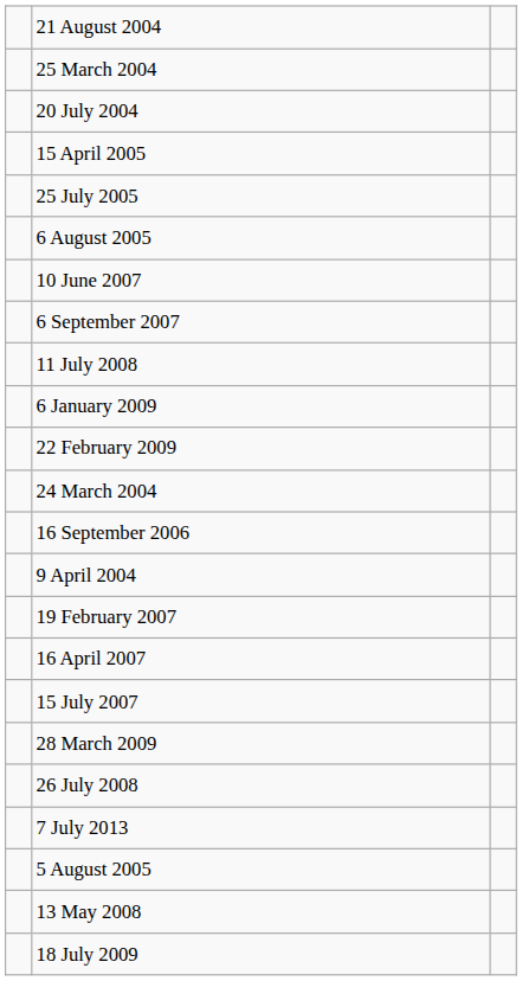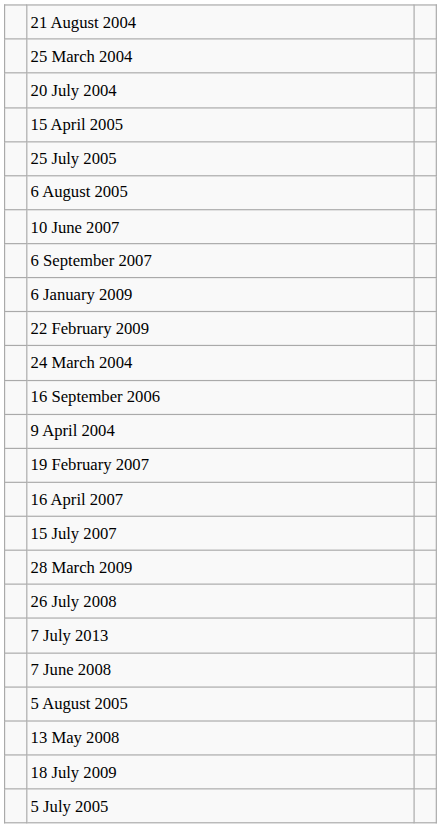- row: 11 July 2008
+ row: 7 June 2008
+ row: 5 July 2005
